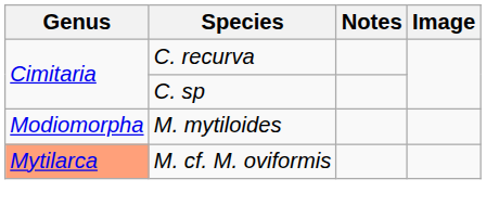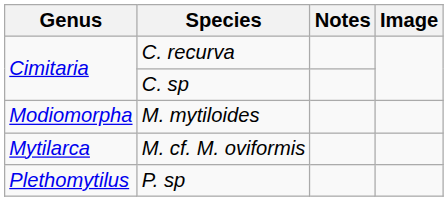M. cf. M. oviformis | Genus: lightsalmon background -> no background
+ row: Plethomytilus | P. sp
